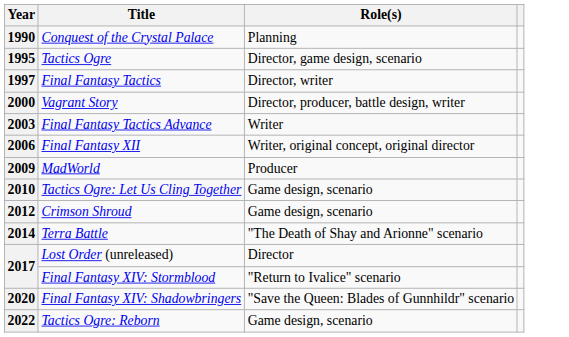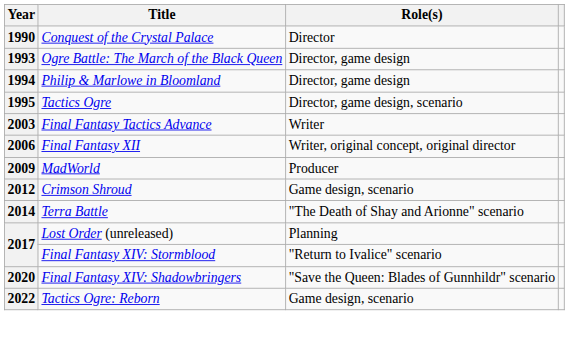1990 | Role(s): Planning -> Director
+ row: 1993 | Ogre Battle: The March of the Black Queen | Director, game design
+ row: 1994 | Philip & Marlowe in Bloomland | Director, game design
- row: 1997 | Final Fantasy Tactics | Director, writer
- row: 2000 | Vagrant Story | Director, producer, battle design, writer
- row: 2010 | Tactics Ogre: Let Us Cling Together | Game design, scenario
2017 / Lost Order (unreleased) | Role(s): Director -> Planning
